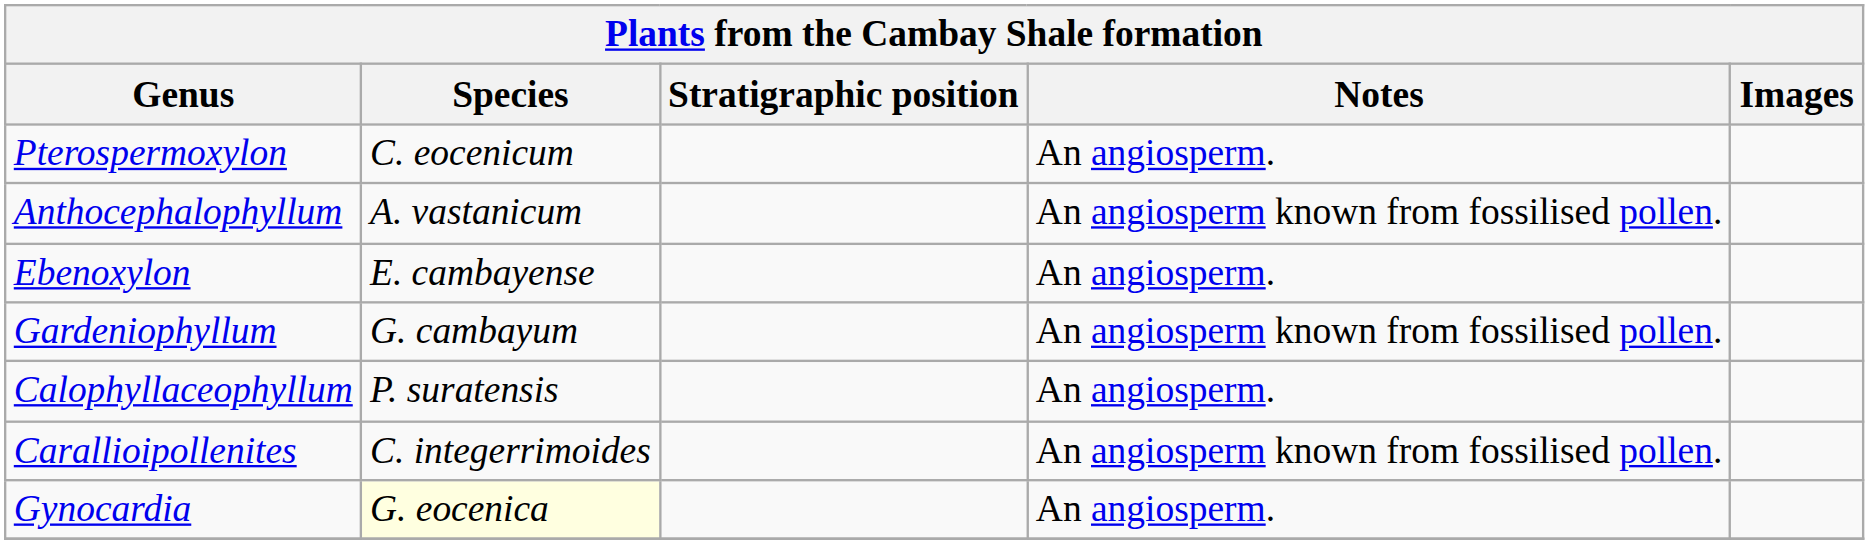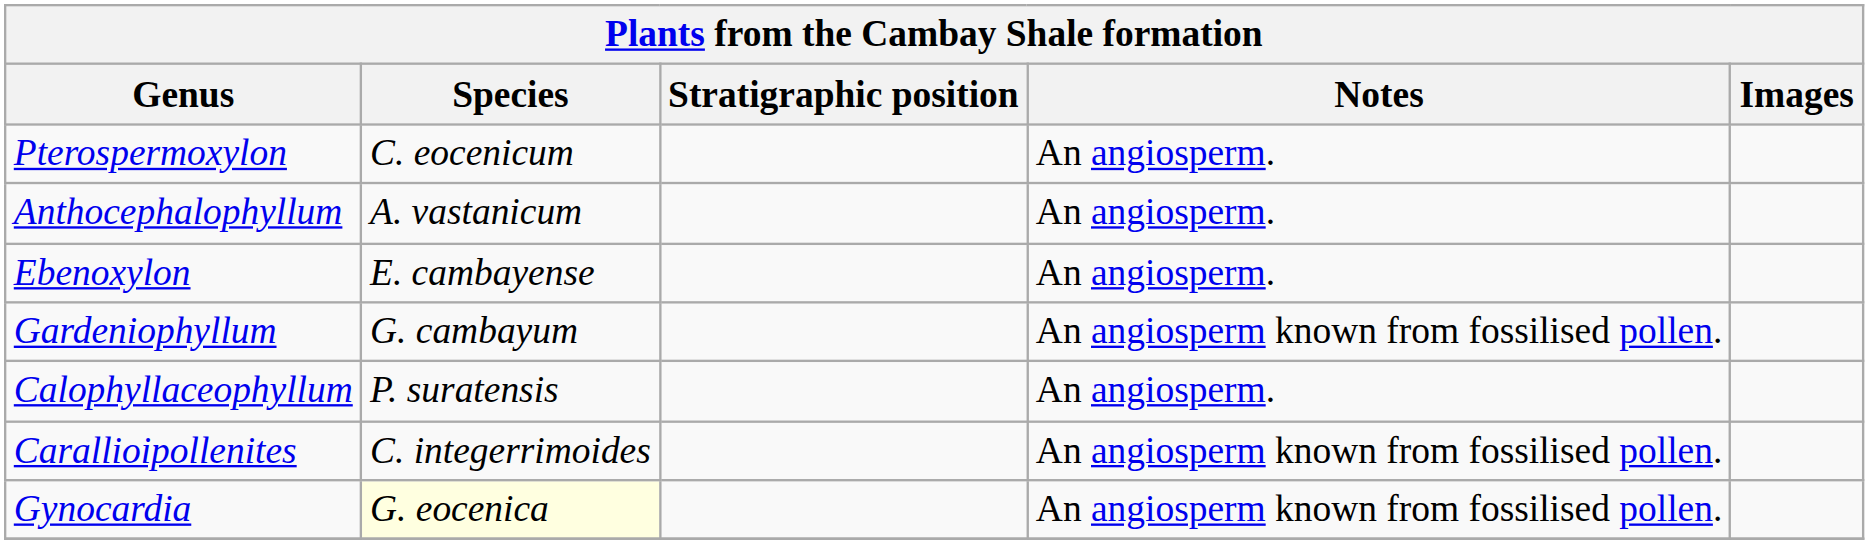Anthocephalophyllum | Notes: An angiosperm known from fossilised pollen. -> An angiosperm.
Gynocardia | Notes: An angiosperm. -> An angiosperm known from fossilised pollen.
